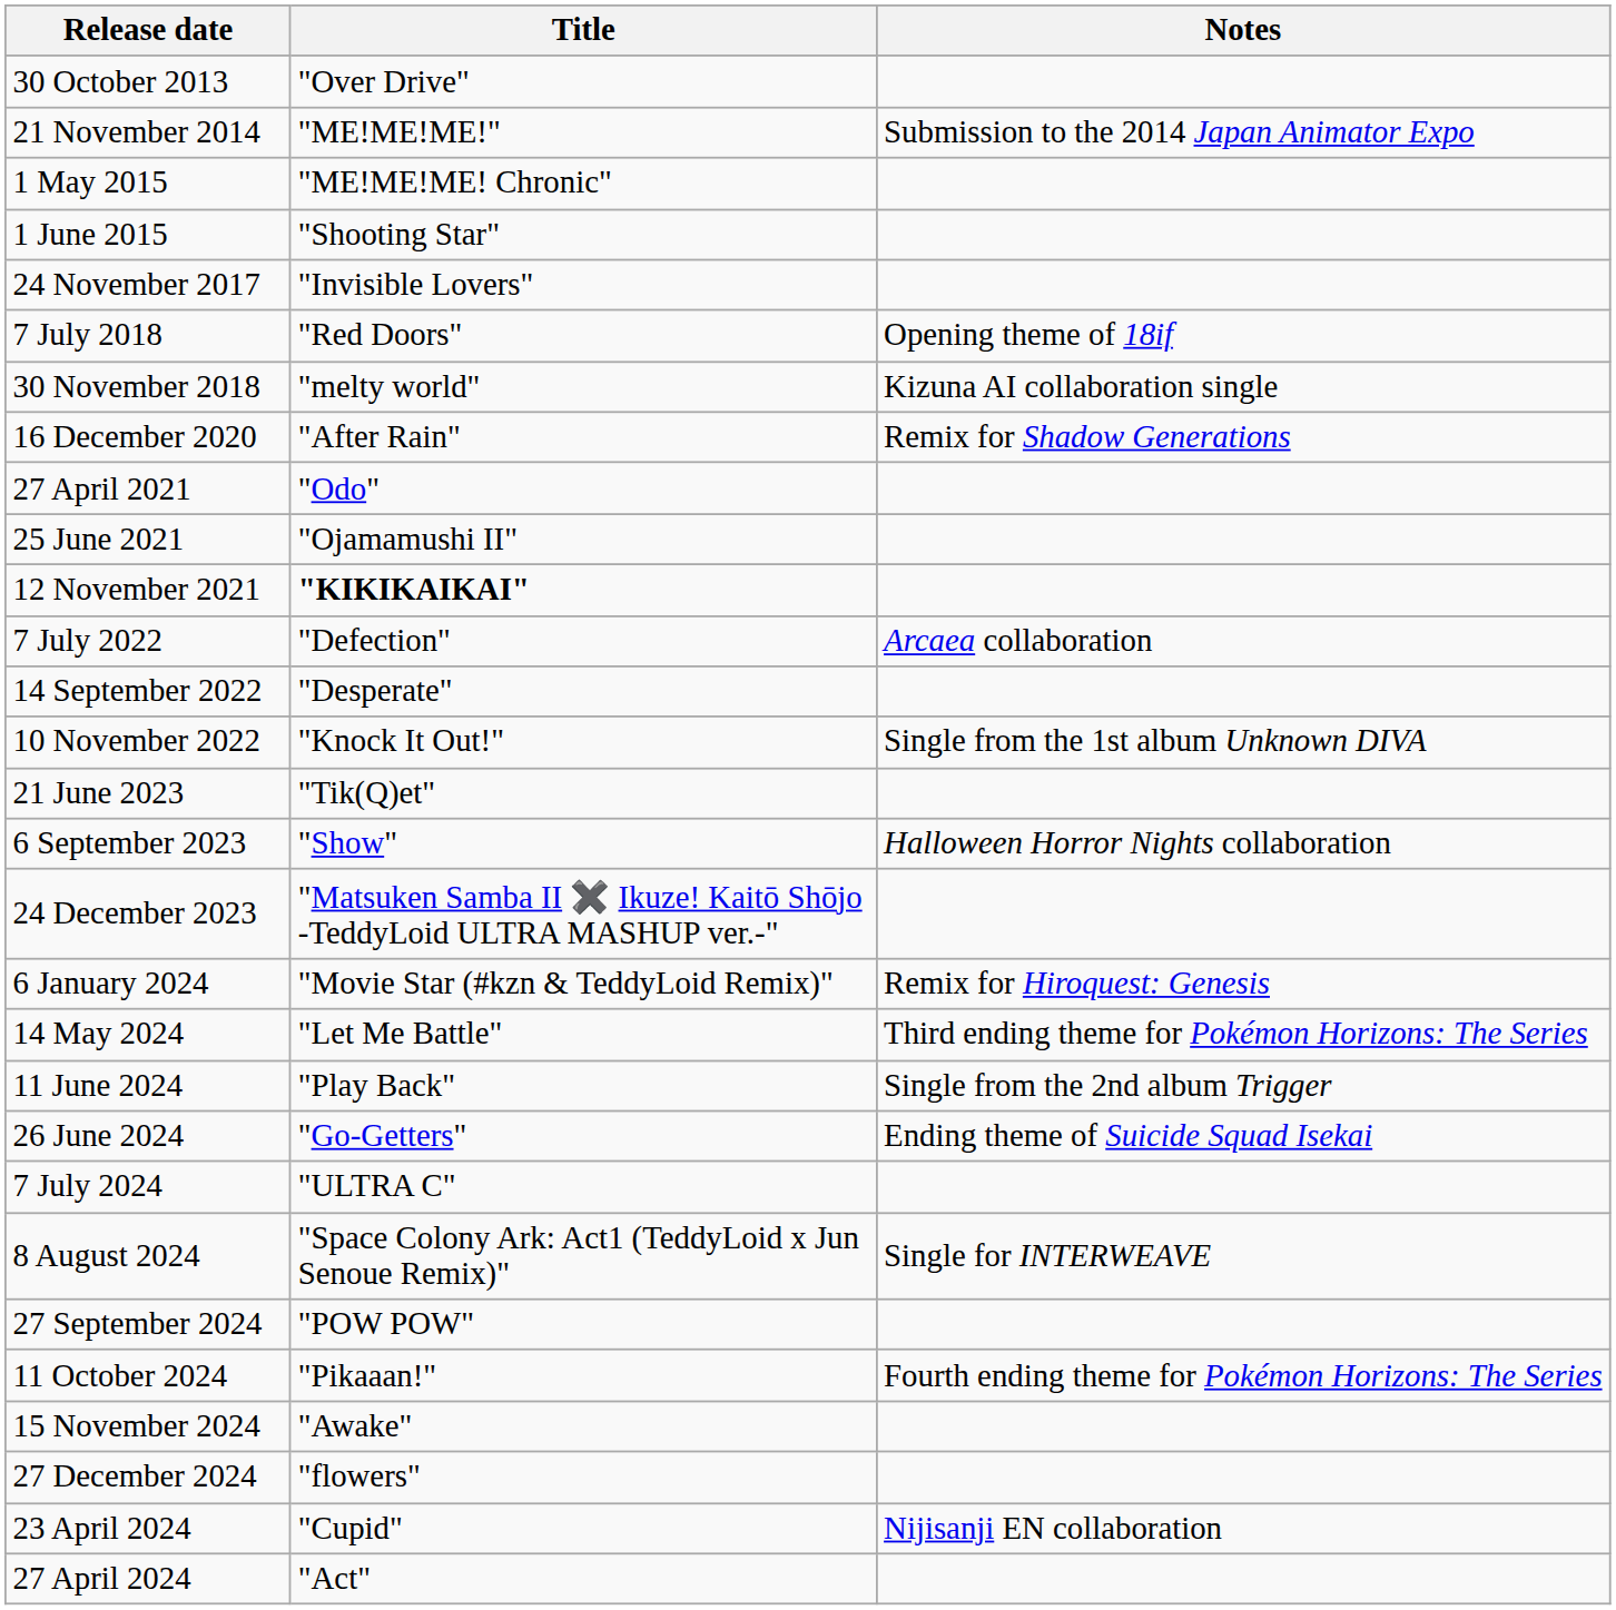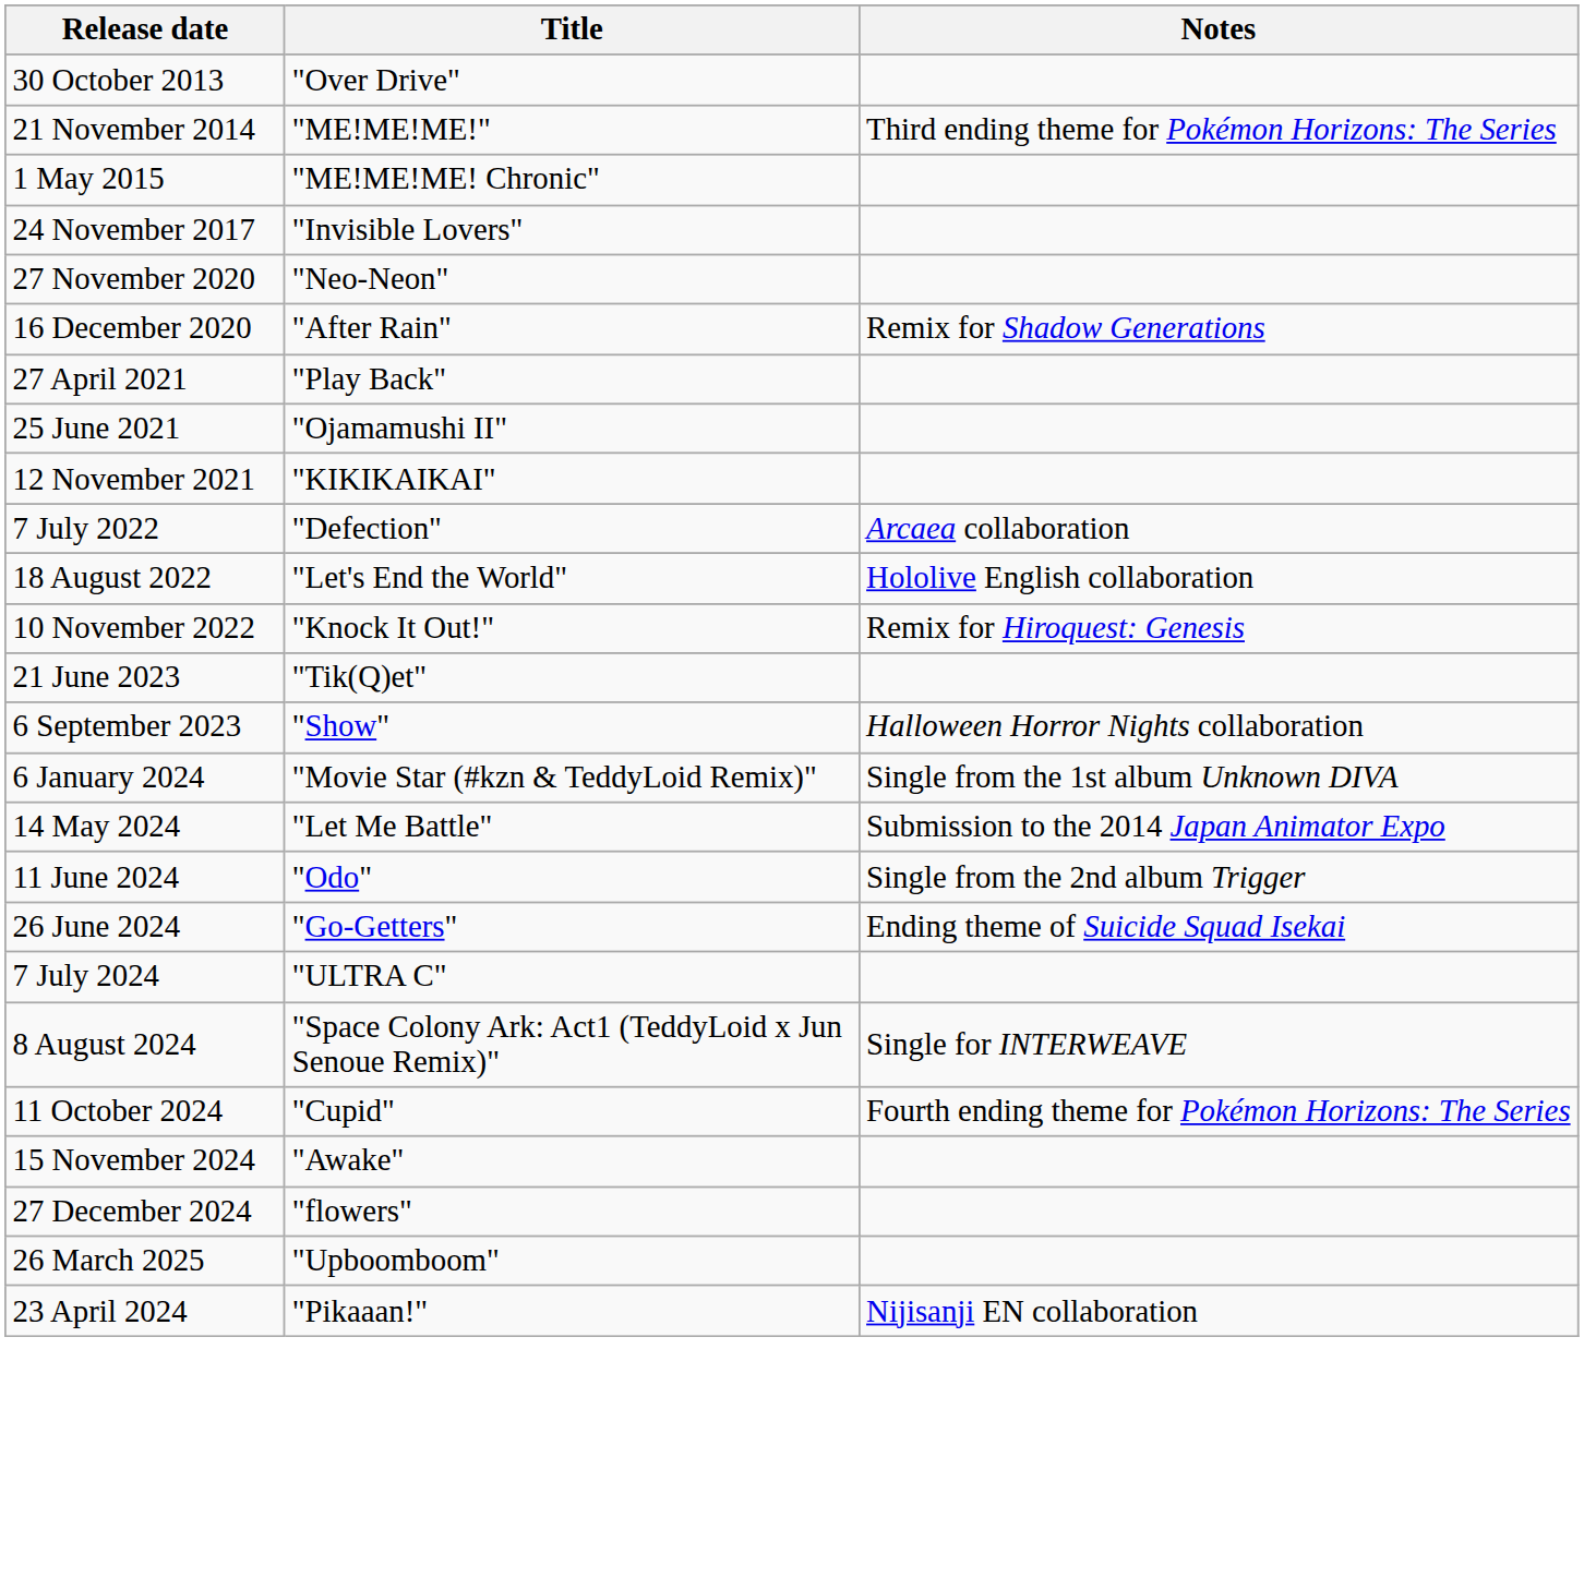21 November 2014 | Notes: Submission to the 2014 Japan Animator Expo -> Third ending theme for Pokémon Horizons: The Series
- row: 1 June 2015 | "Shooting Star"
- row: 7 July 2018 | "Red Doors" | Opening theme of 18if
- row: 30 November 2018 | "melty world" | Kizuna AI collaboration single
+ row: 27 November 2020 | "Neo-Neon"
27 April 2021 | Title: "Odo" -> "Play Back"
12 November 2021 | Title: bold -> normal
+ row: 18 August 2022 | "Let's End the World" | Hololive English collaboration
- row: 14 September 2022 | "Desperate"
10 November 2022 | Notes: Single from the 1st album Unknown DIVA -> Remix for Hiroquest: Genesis
- row: 24 December 2023 | "Matsuken Samba II ✖️ Ikuze! Kaitō Shōjo -TeddyLoid ULTRA MASHUP ver.-"
6 January 2024 | Notes: Remix for Hiroquest: Genesis -> Single from the 1st album Unknown DIVA
14 May 2024 | Notes: Third ending theme for Pokémon Horizons: The Series -> Submission to the 2014 Japan Animator Expo
11 June 2024 | Title: "Play Back" -> "Odo"
- row: 27 September 2024 | "POW POW"
11 October 2024 | Title: "Pikaaan!" -> "Cupid"
+ row: 26 March 2025 | "Upboomboom"
23 April 2024 | Title: "Cupid" -> "Pikaaan!"
- row: 27 April 2024 | "Act"
